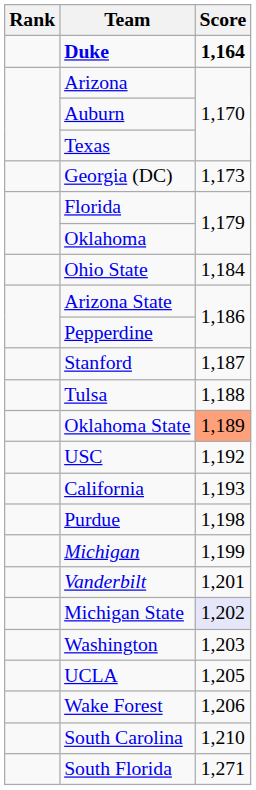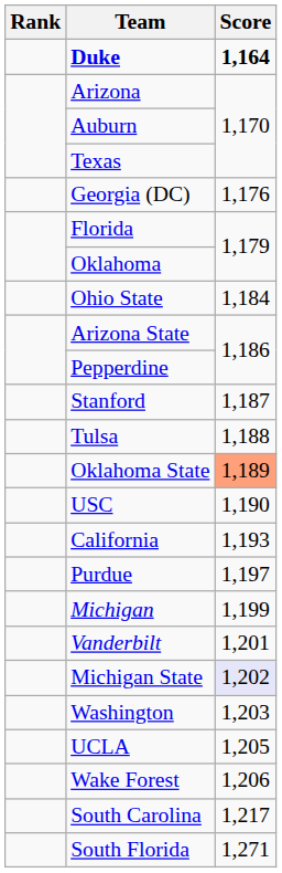Georgia (DC) | Score: 1,173 -> 1,176
USC | Score: 1,192 -> 1,190
Purdue | Score: 1,198 -> 1,197
South Carolina | Score: 1,210 -> 1,217
